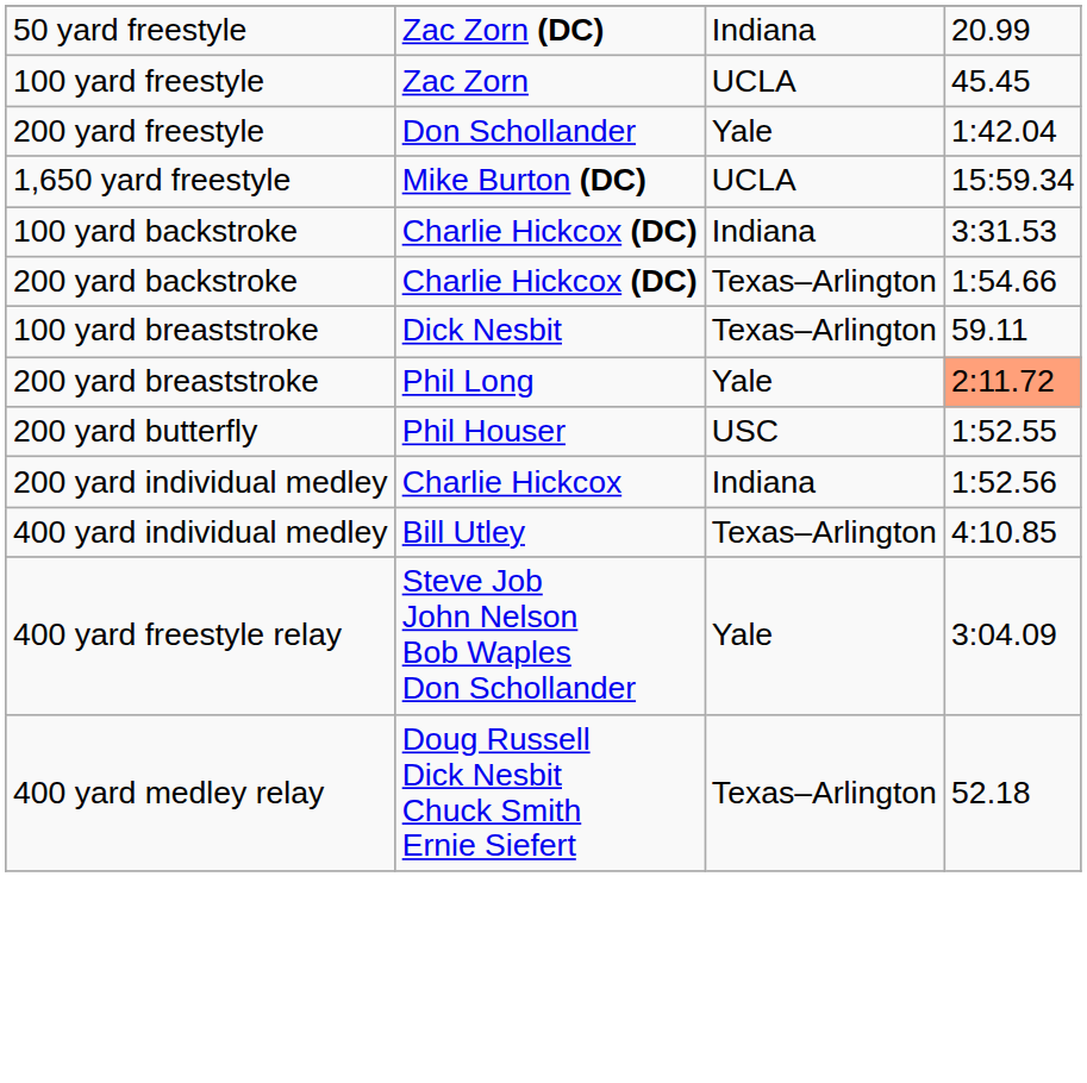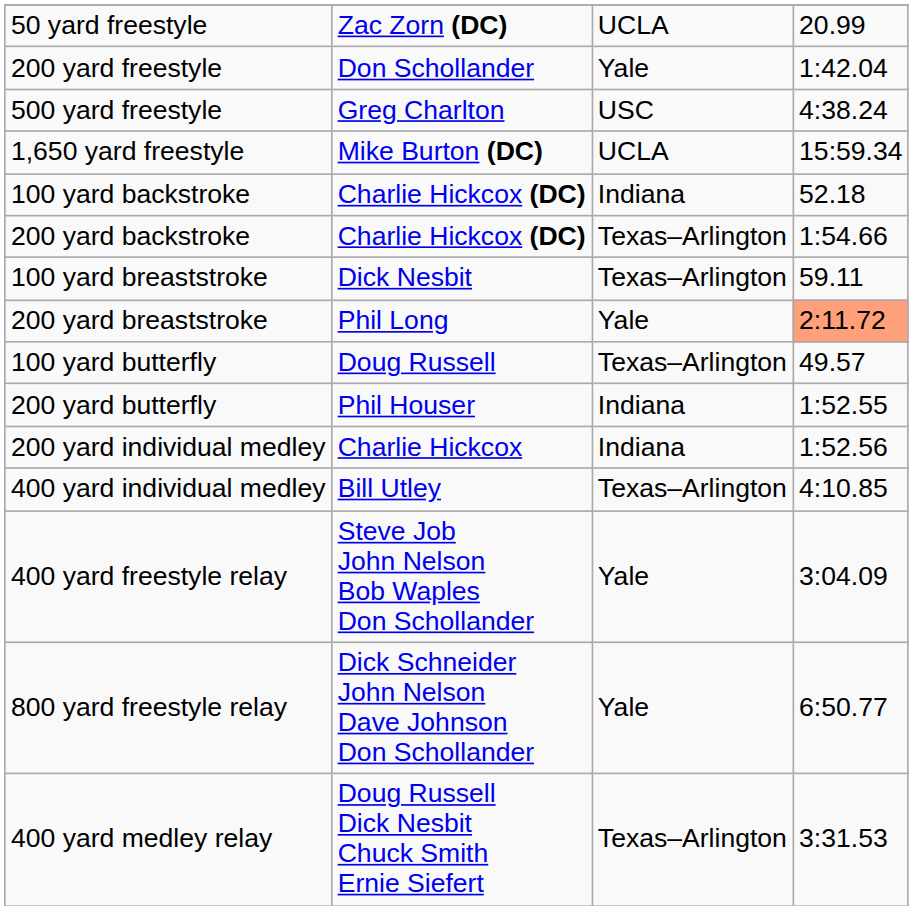50 yard freestyle | column 3: Indiana -> UCLA
- row: 100 yard freestyle | Zac Zorn | UCLA | 45.45
+ row: 500 yard freestyle | Greg Charlton | USC | 4:38.24
100 yard backstroke | column 4: 3:31.53 -> 52.18
+ row: 100 yard butterfly | Doug Russell | Texas–Arlington | 49.57
200 yard butterfly | column 3: USC -> Indiana
+ row: 800 yard freestyle relay | Dick Schneider John Nelson Dave Johnson Don Schollander | Yale | 6:50.77
400 yard medley relay | column 4: 52.18 -> 3:31.53
